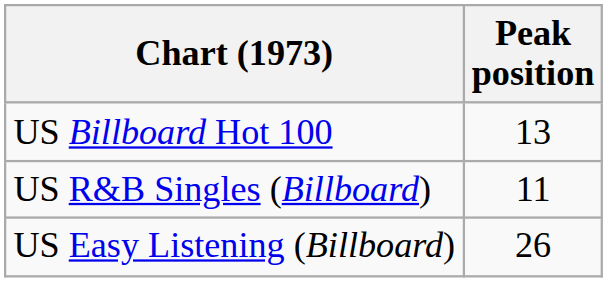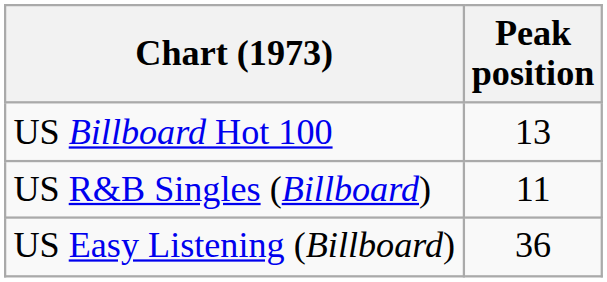US Easy Listening (Billboard) | Peak position: 26 -> 36
